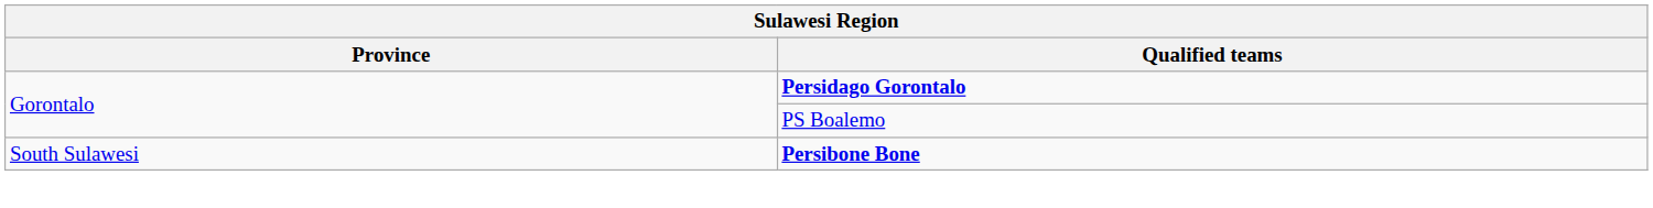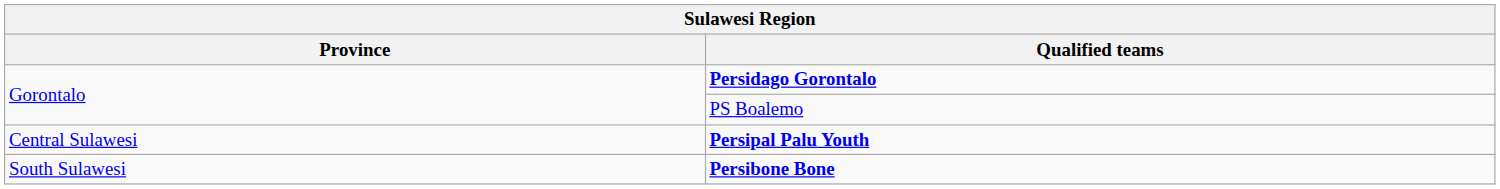+ row: Central Sulawesi | Persipal Palu Youth
